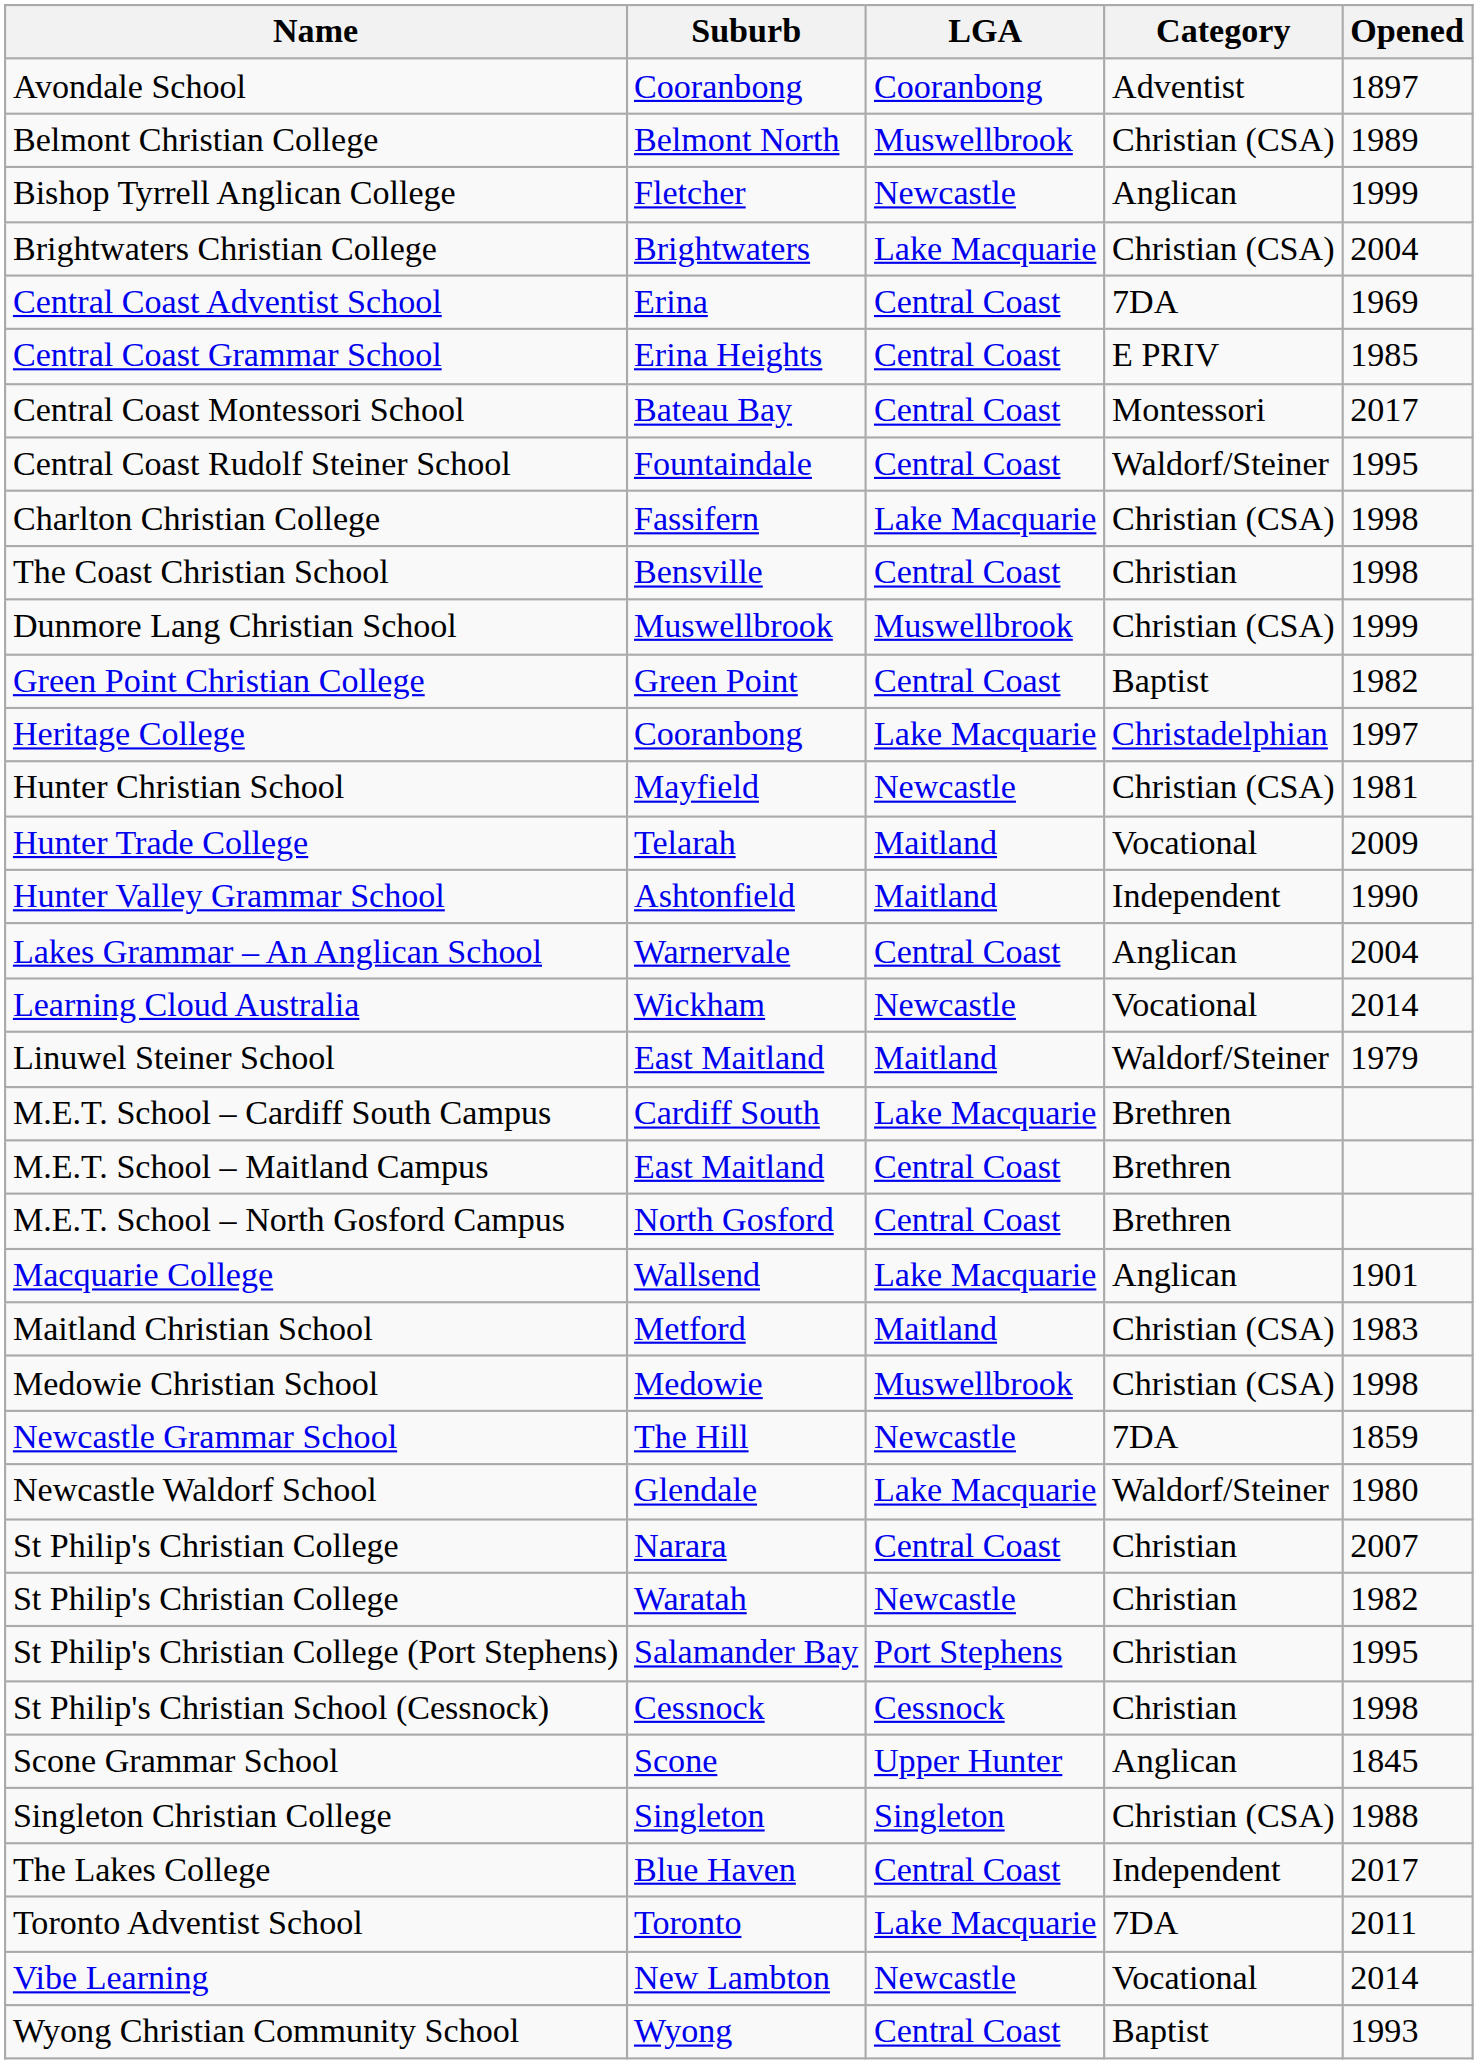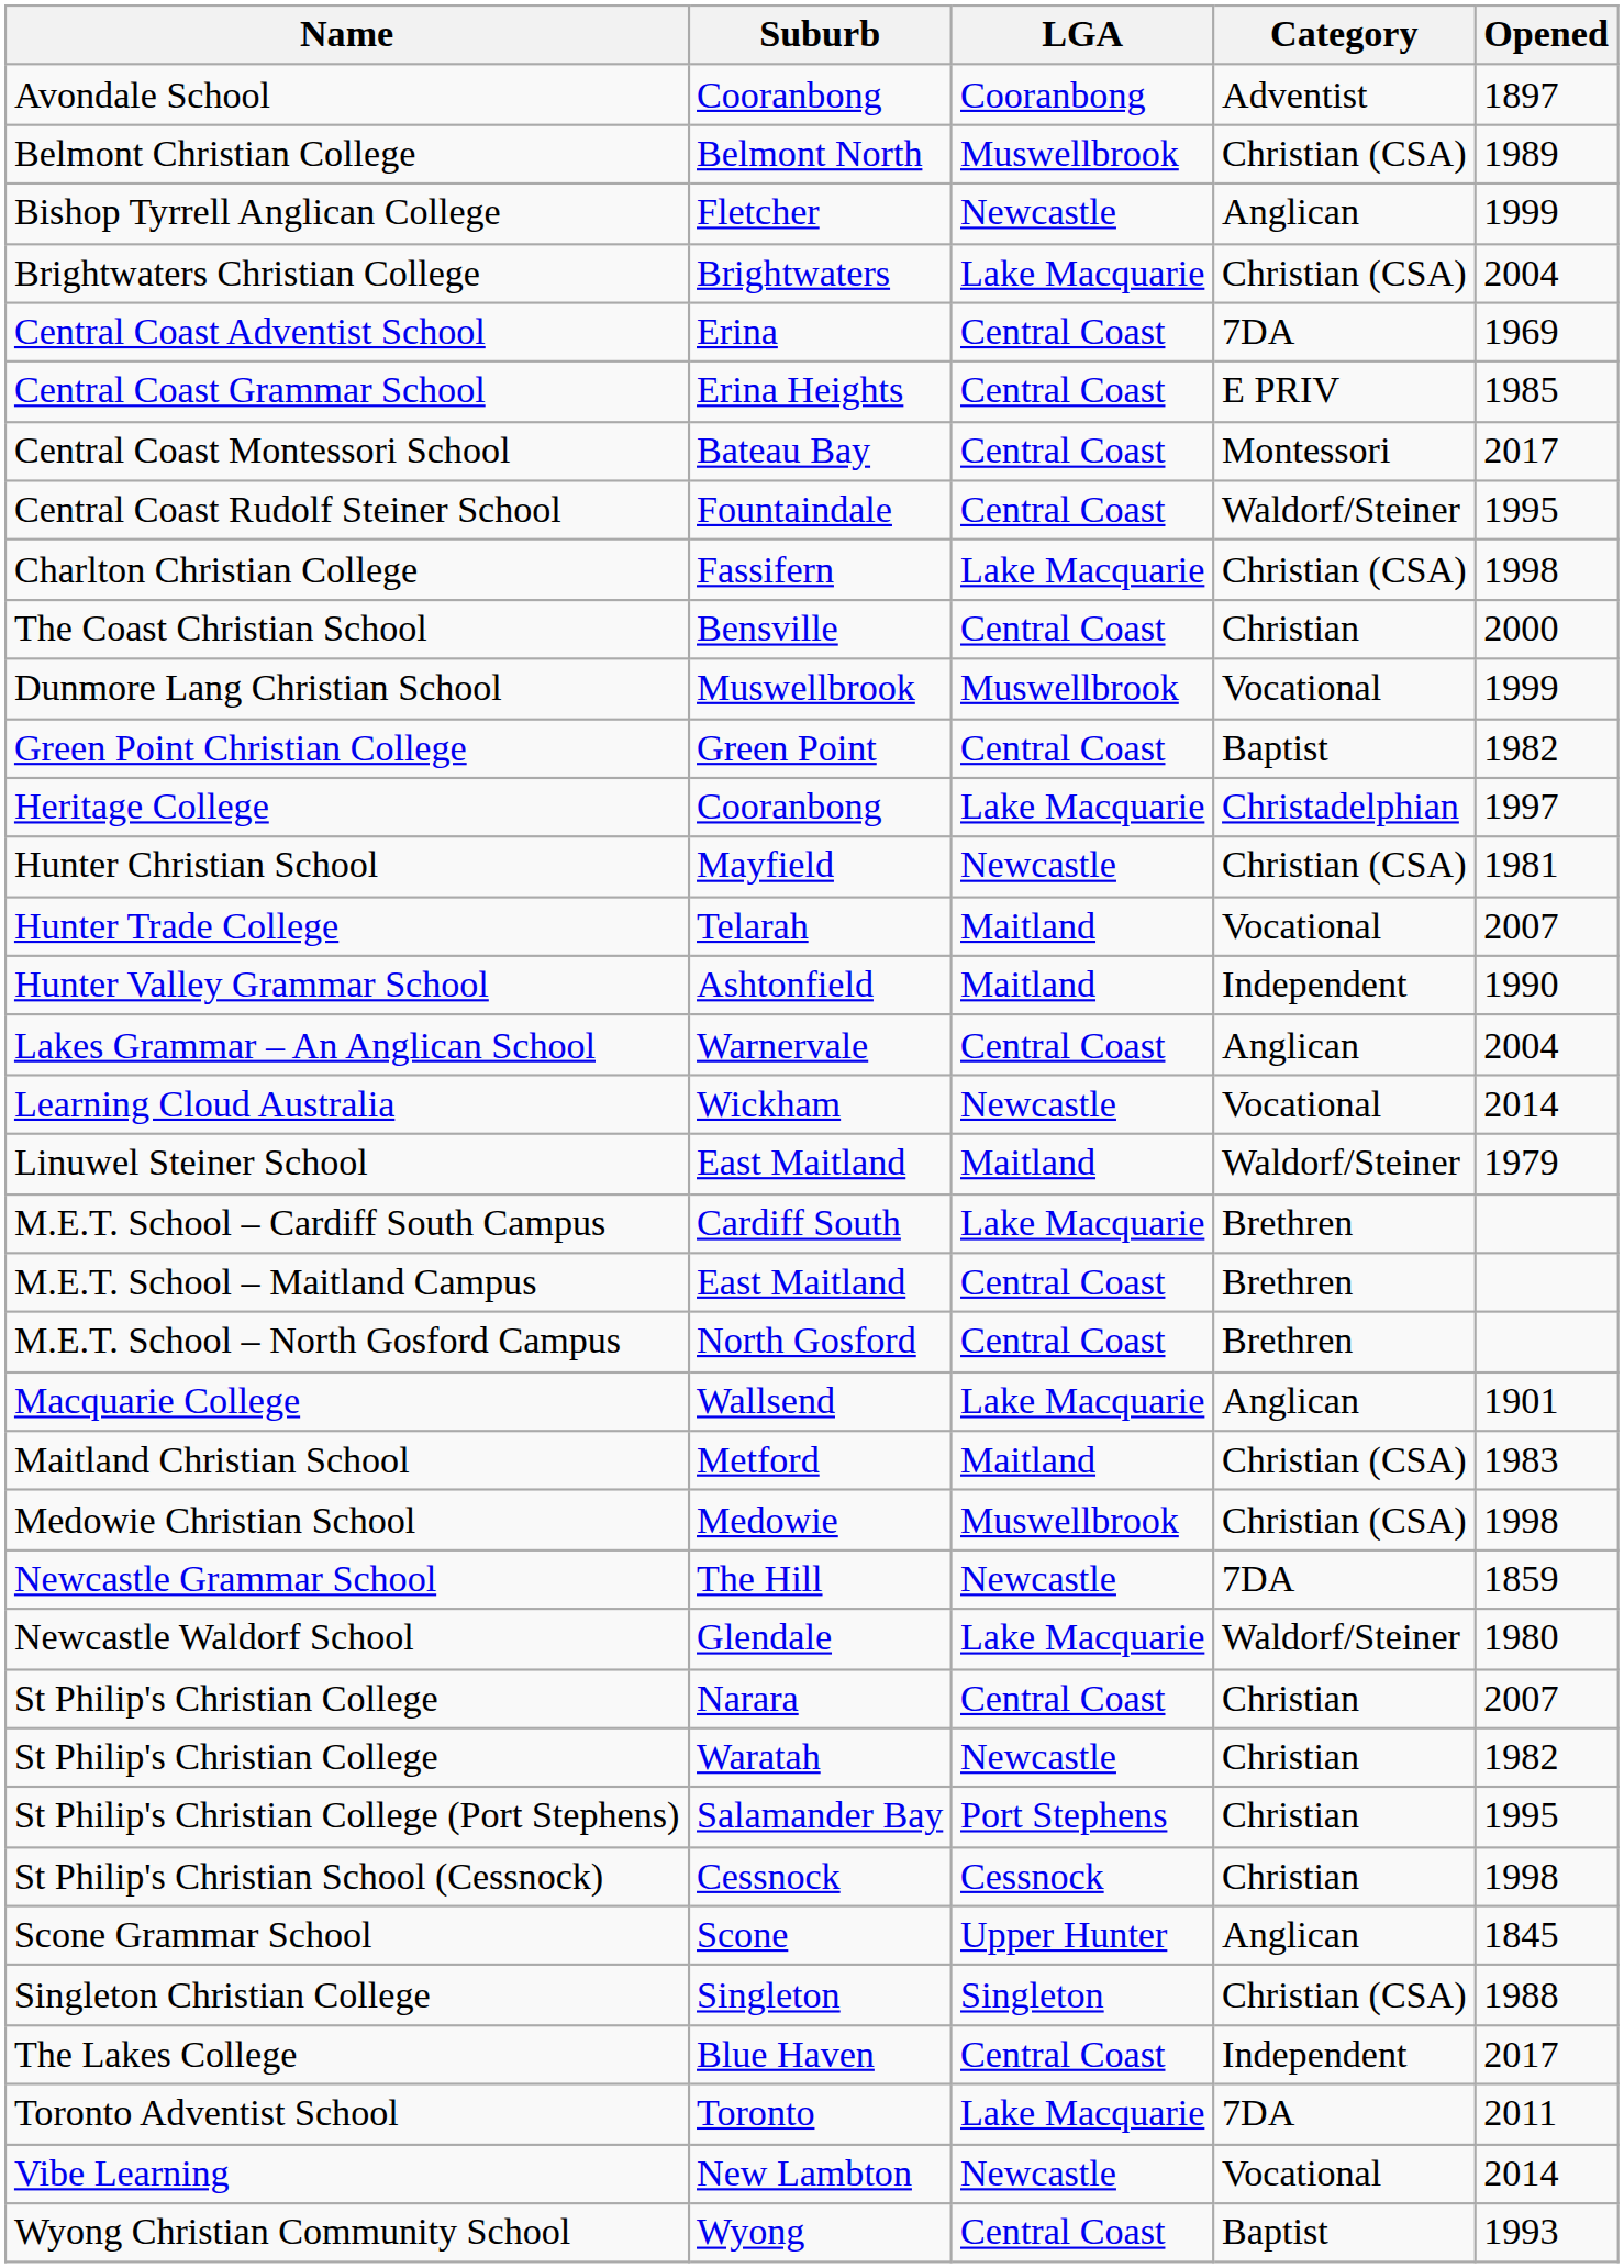The Coast Christian School | Opened: 1998 -> 2000
Dunmore Lang Christian School | Category: Christian (CSA) -> Vocational
Hunter Trade College | Opened: 2009 -> 2007
